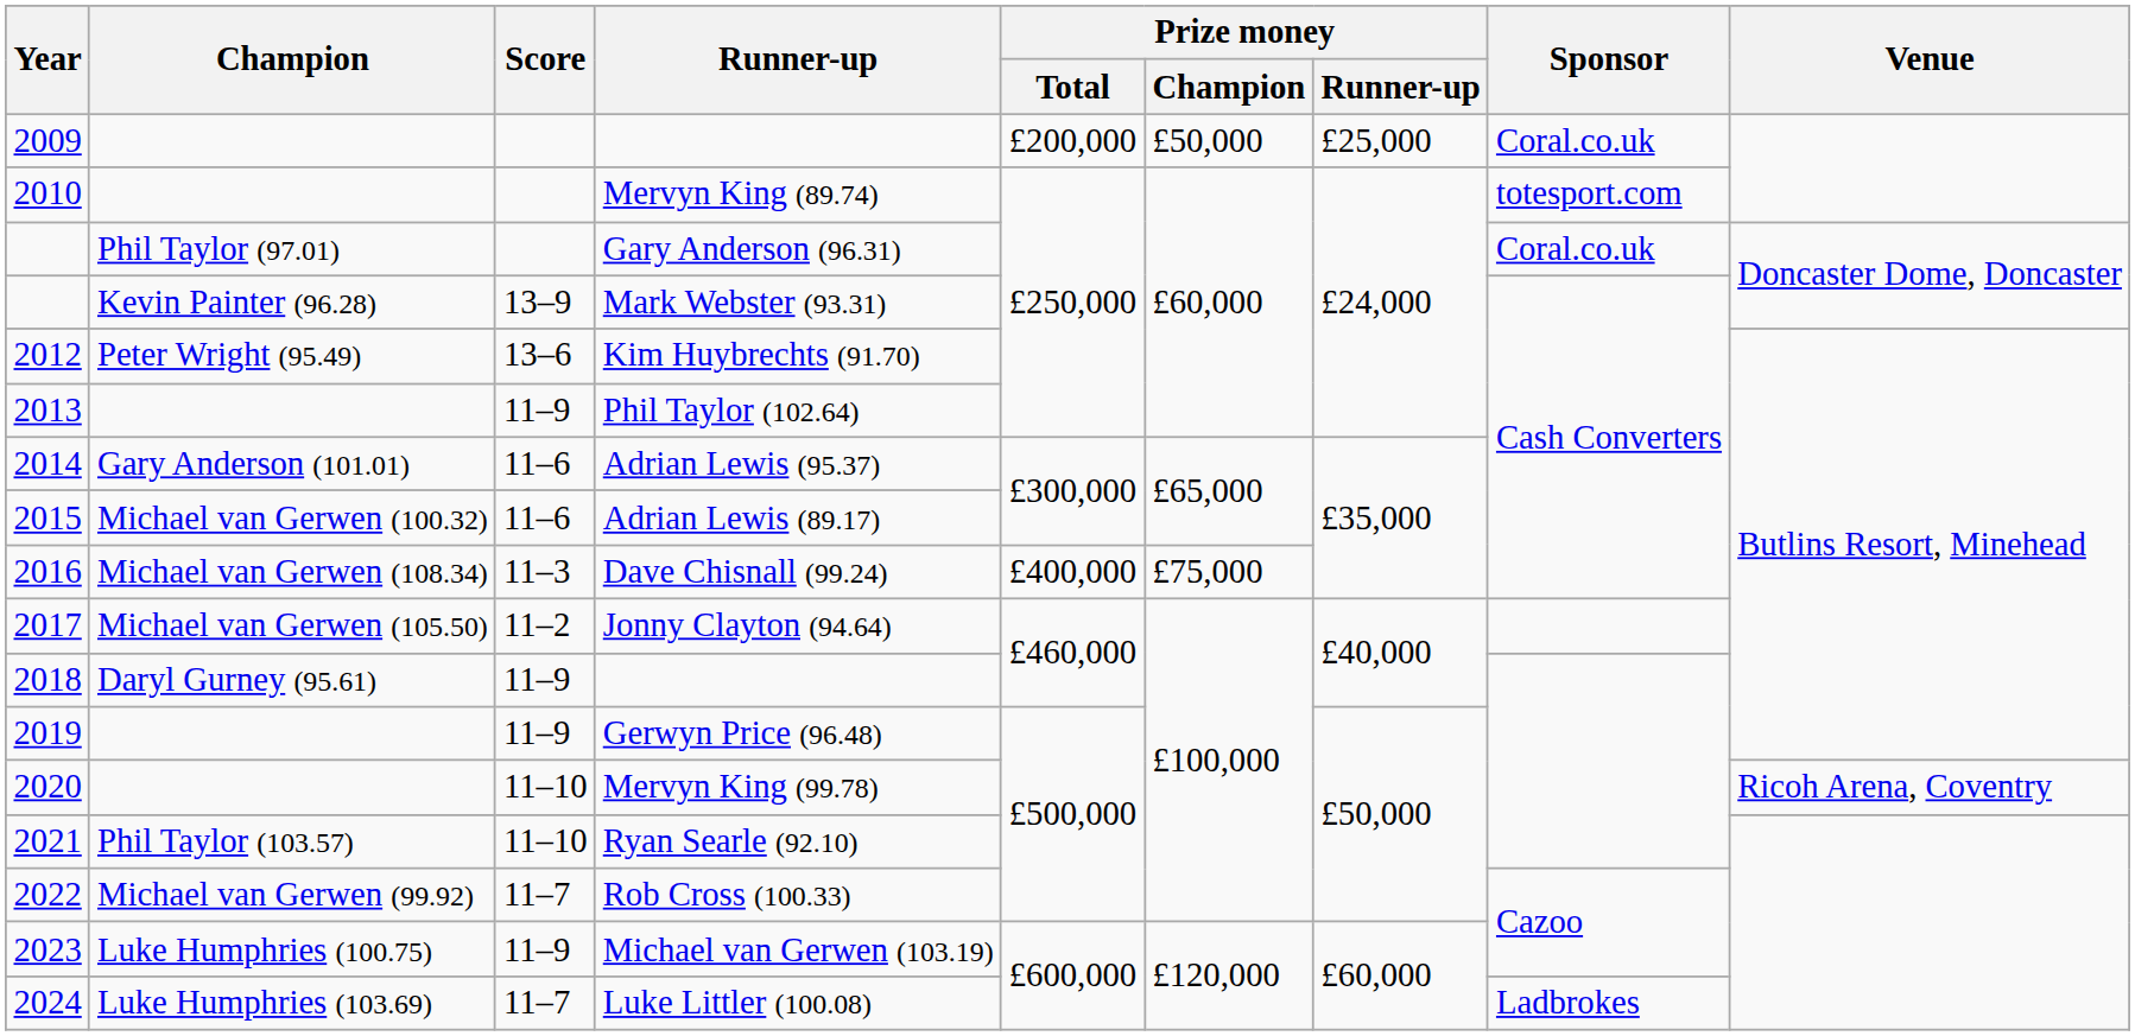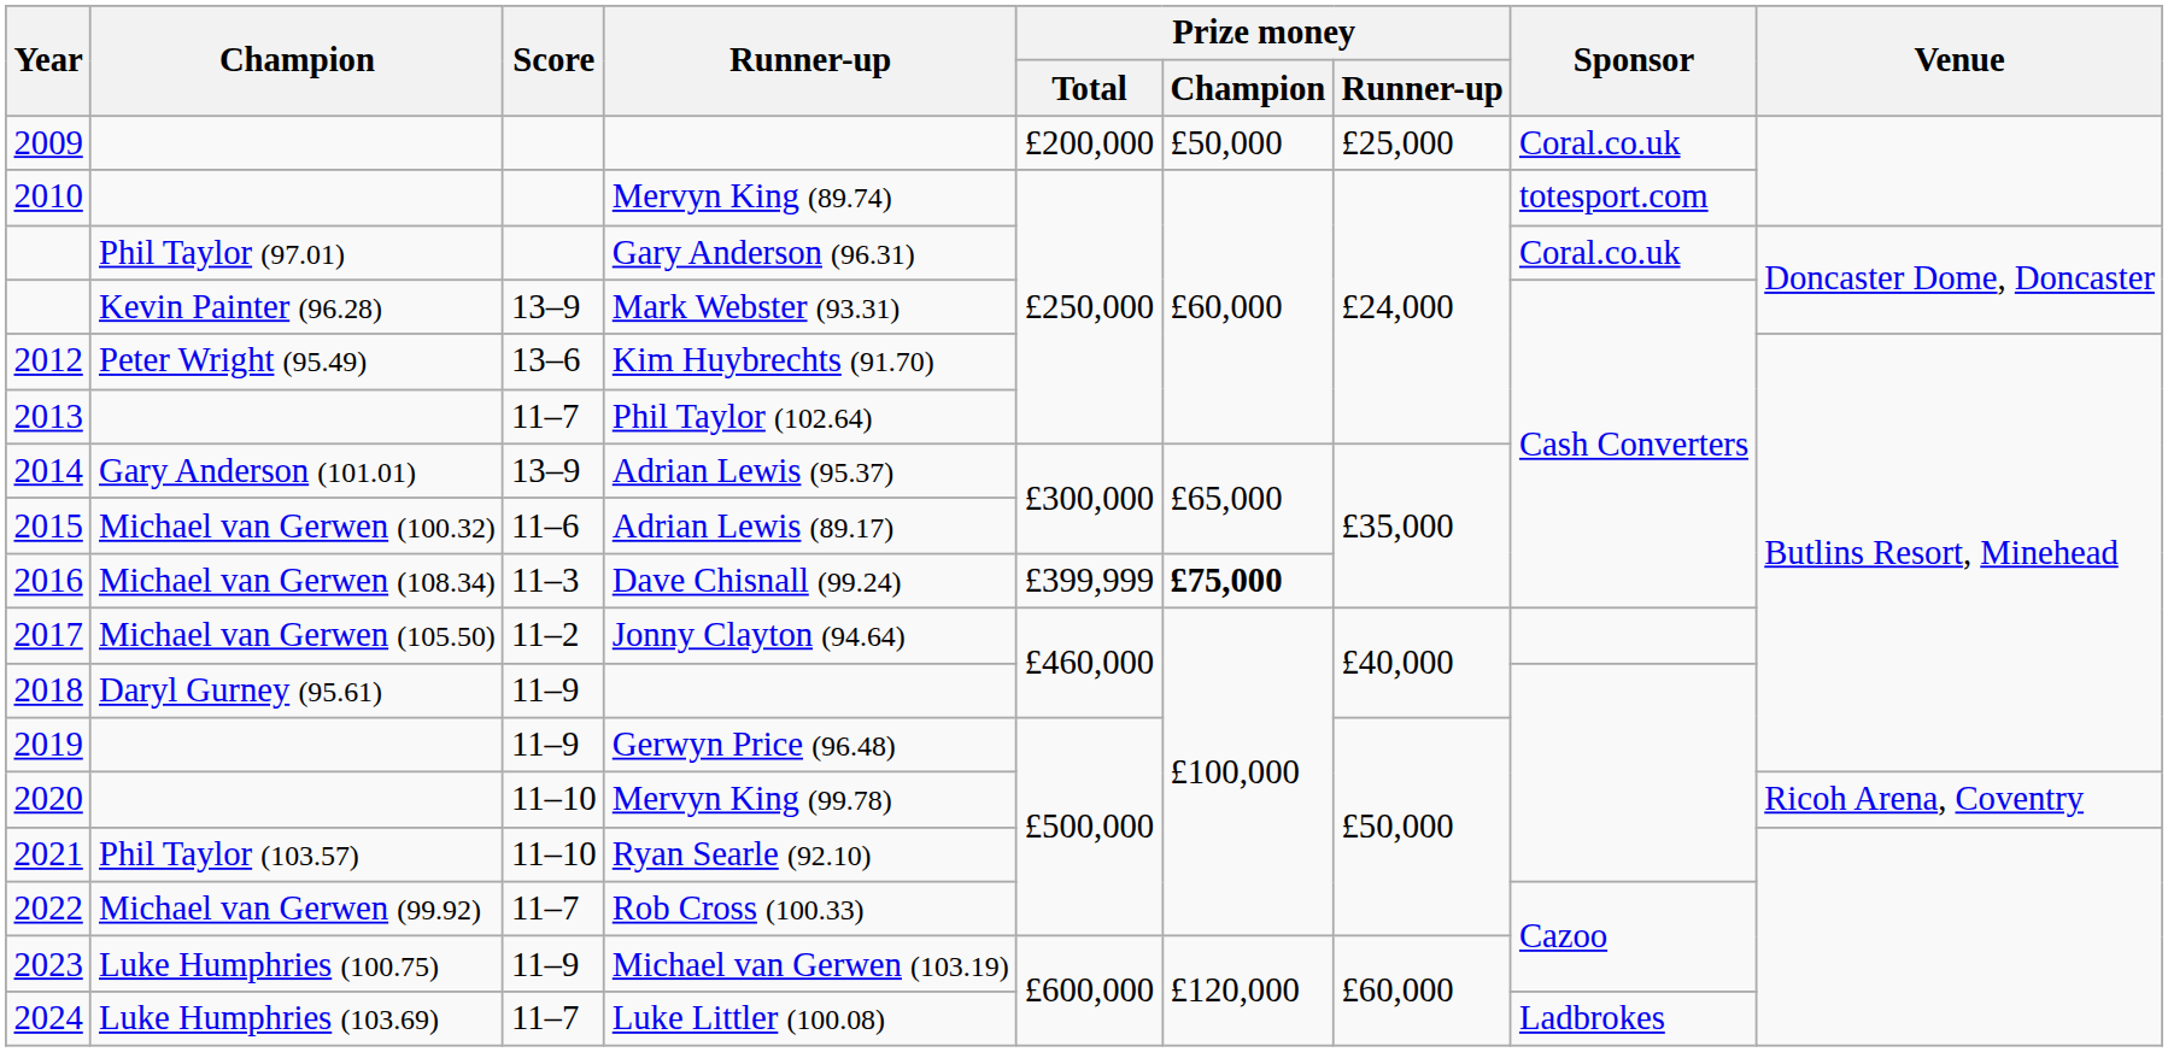Phil Taylor (102.64) | Score: 11–9 -> 11–7
Adrian Lewis (95.37) | Score: 11–6 -> 13–9
Dave Chisnall (99.24) | Prize money / Total: £400,000 -> £399,999
Dave Chisnall (99.24) | Prize money / Champion: normal -> bold
